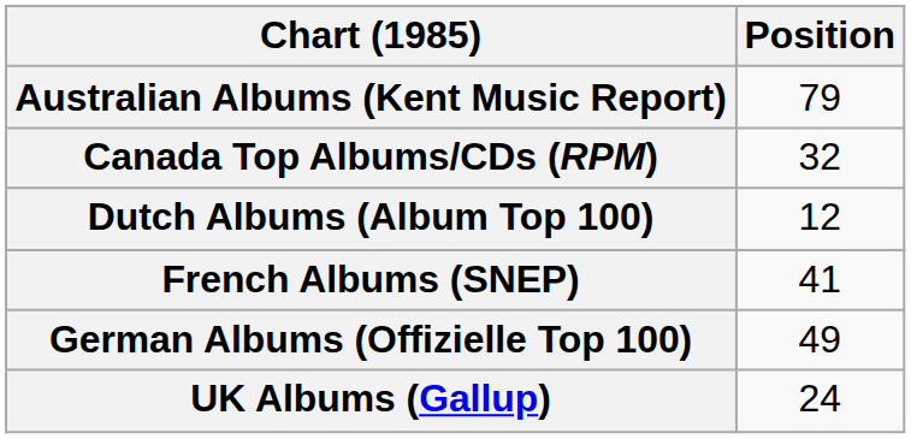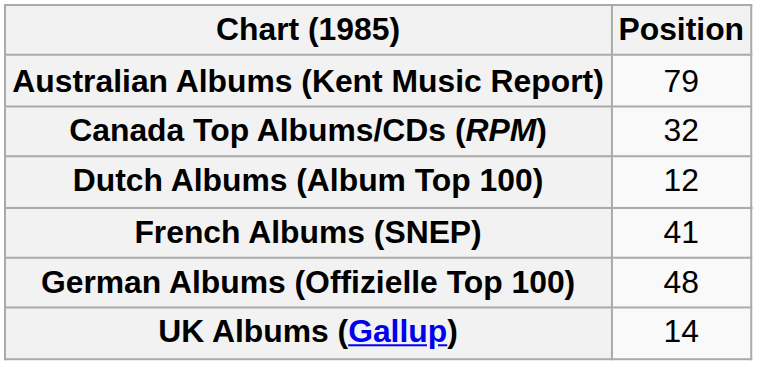German Albums (Offizielle Top 100) | Position: 49 -> 48
UK Albums (Gallup) | Position: 24 -> 14
